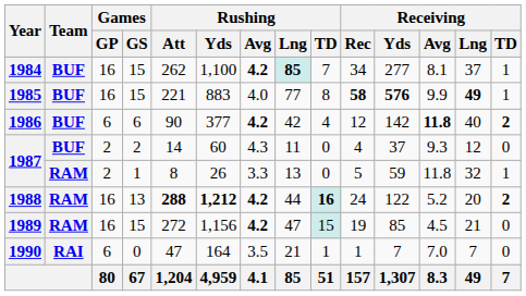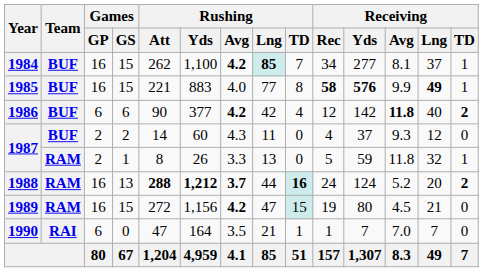1988 | Rushing / Avg: 4.2 -> 3.7
1988 | Receiving / Yds: 122 -> 124
1989 | Receiving / Yds: 85 -> 80
